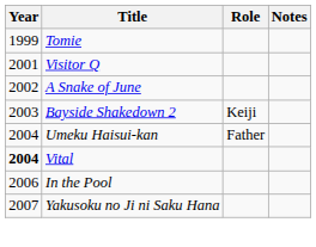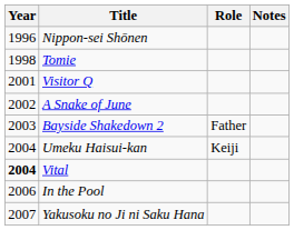+ row: 1996 | Nippon-sei Shōnen
Tomie | Year: 1999 -> 1998
Bayside Shakedown 2 | Role: Keiji -> Father
Umeku Haisui-kan | Role: Father -> Keiji
